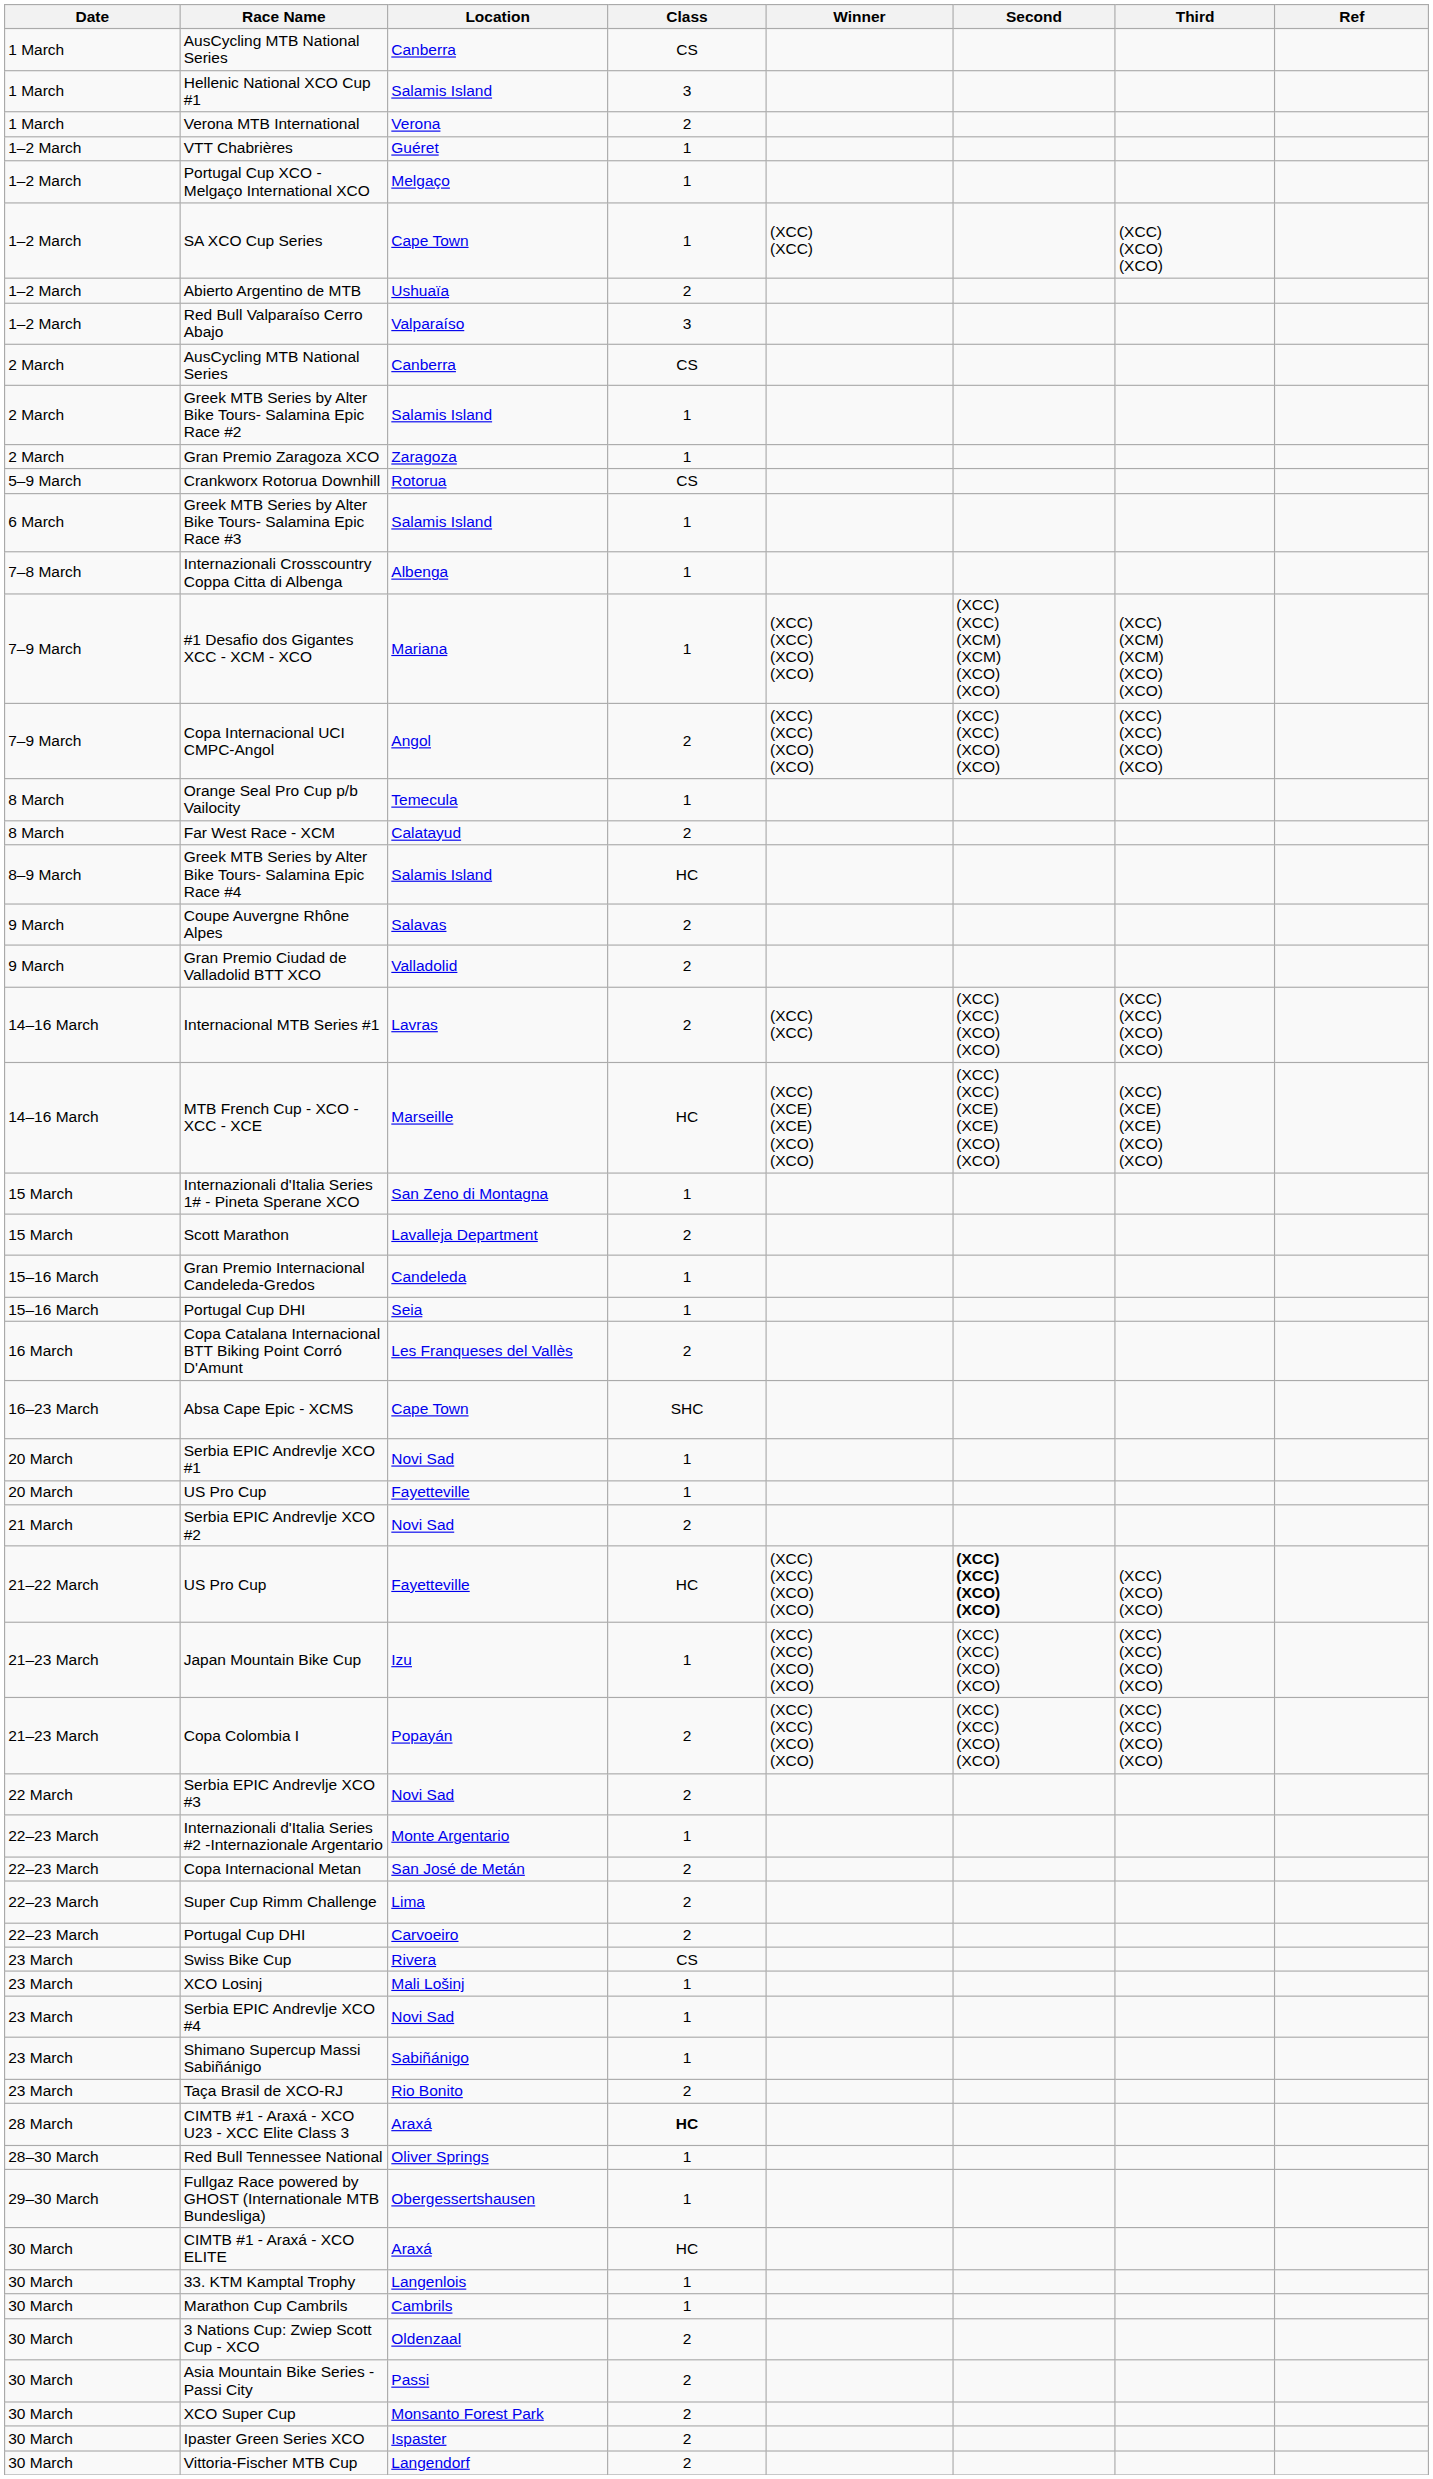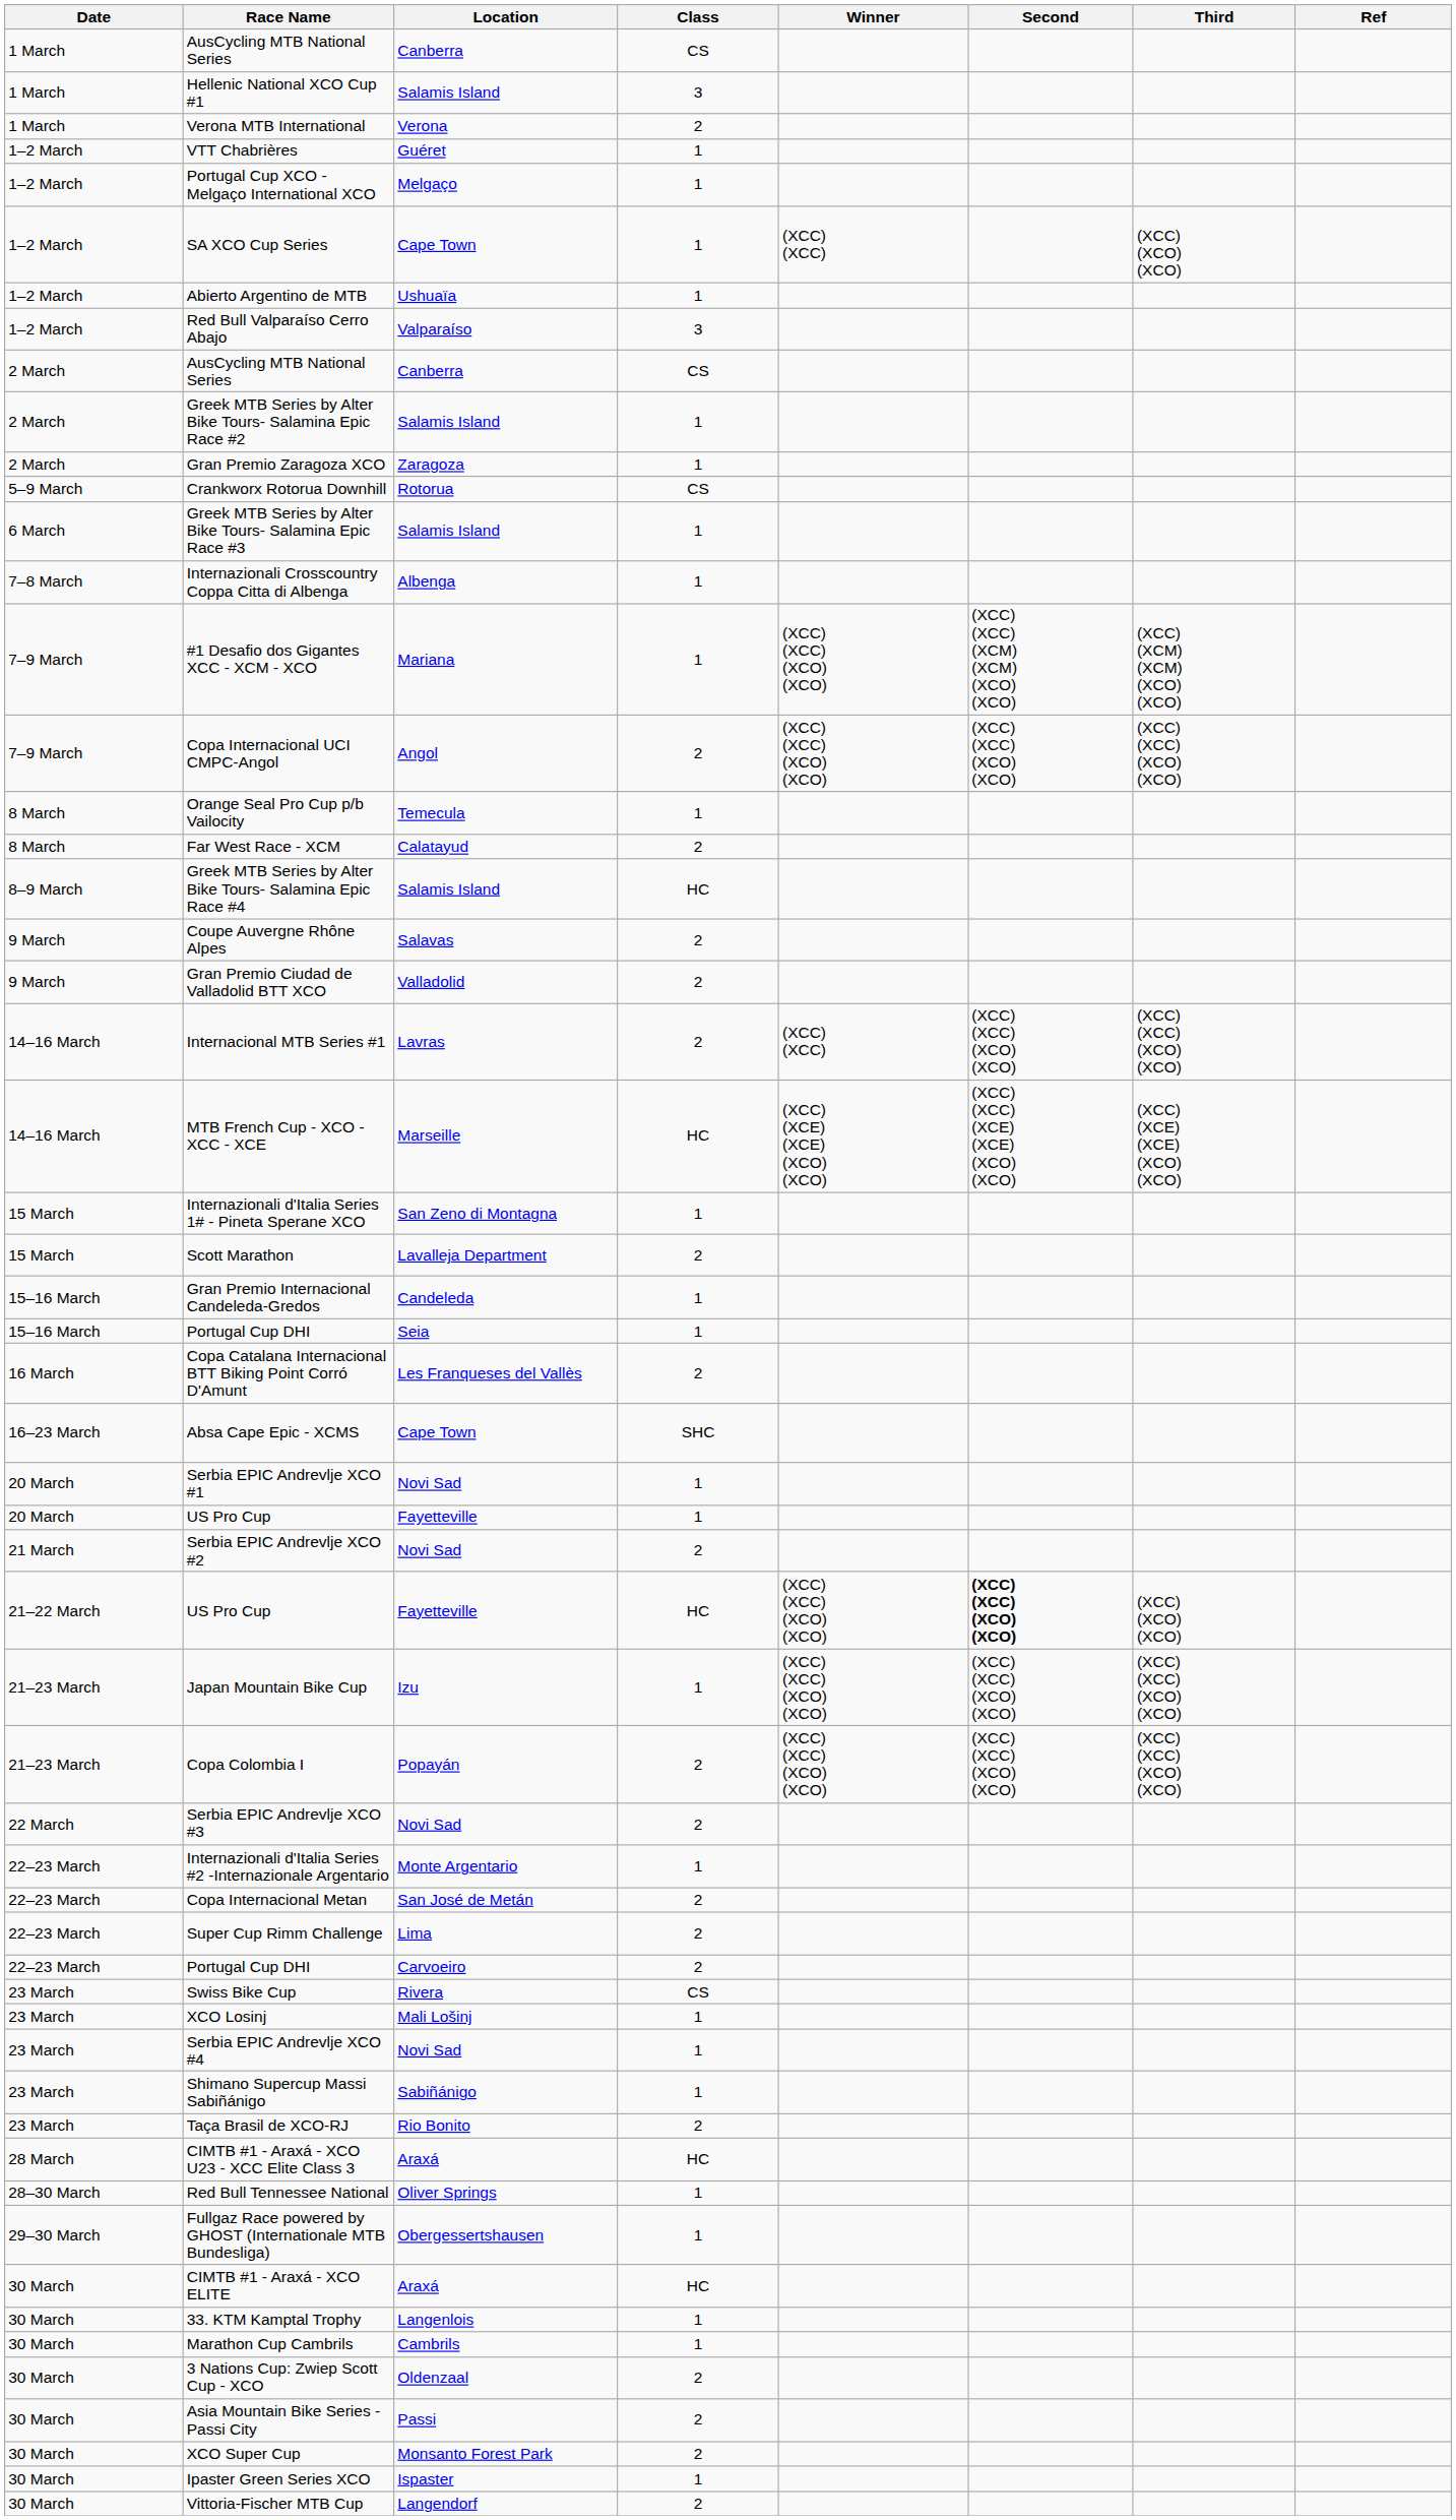Abierto Argentino de MTB | Class: 2 -> 1
CIMTB #1 - Araxá - XCO U23 - XCC Elite Class 3 | Class: bold -> normal
Ipaster Green Series XCO | Class: 2 -> 1
